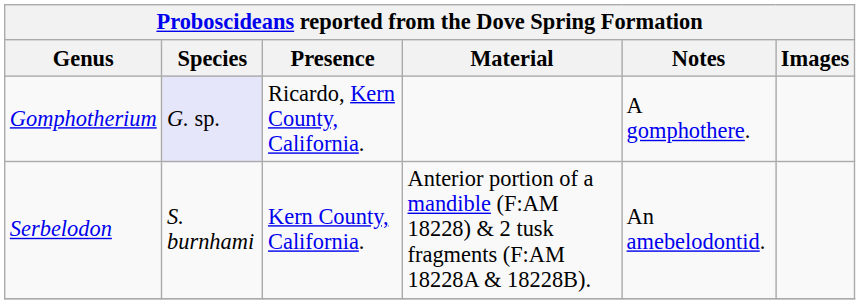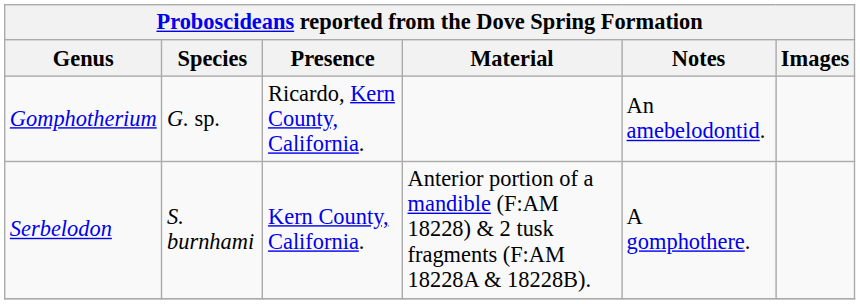Gomphotherium | Species: lavender background -> no background
Gomphotherium | Notes: A gomphothere. -> An amebelodontid.
Serbelodon | Notes: An amebelodontid. -> A gomphothere.
